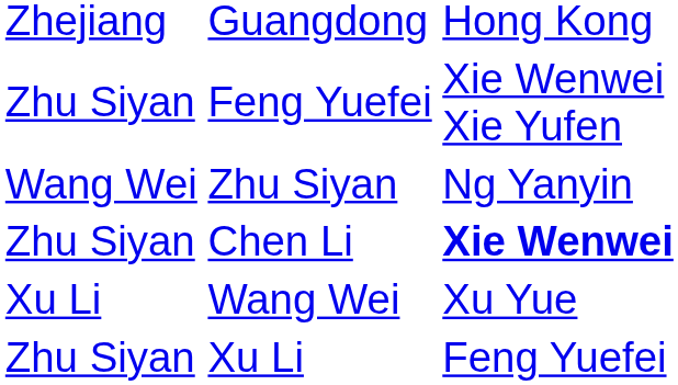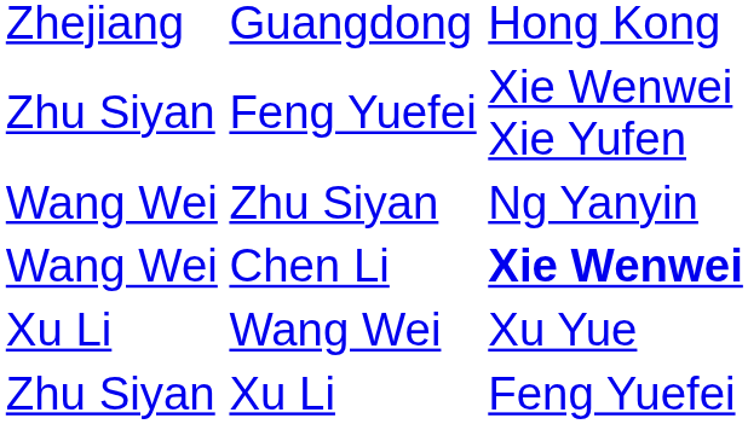Chen Li | column 2: Zhu Siyan -> Wang Wei
